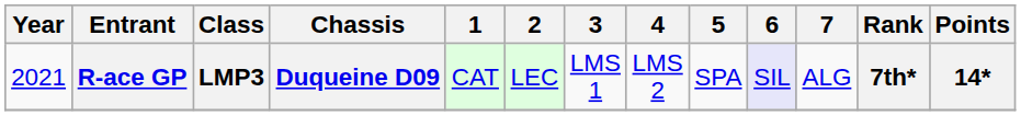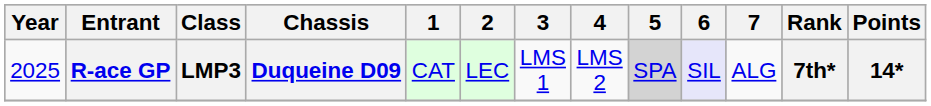R-ace GP | Year: 2021 -> 2025
R-ace GP | 5: no background -> lightgrey background
